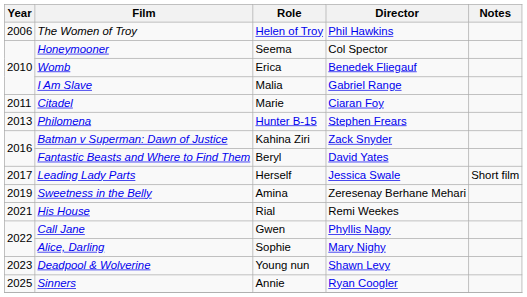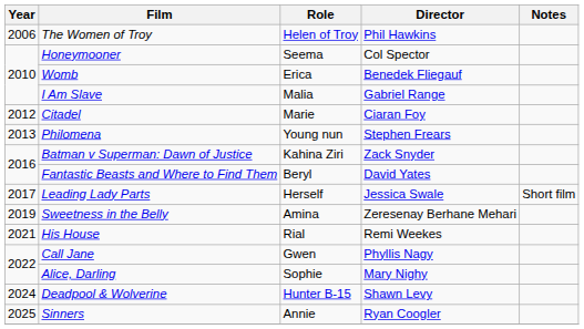Citadel | Year: 2011 -> 2012
Philomena | Role: Hunter B-15 -> Young nun
Deadpool & Wolverine | Year: 2023 -> 2024
Deadpool & Wolverine | Role: Young nun -> Hunter B-15
